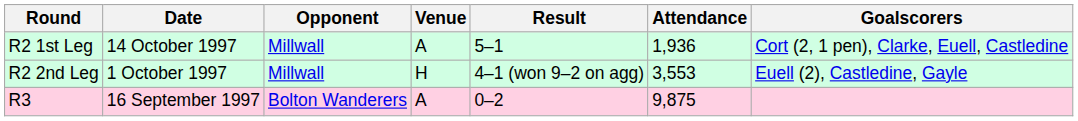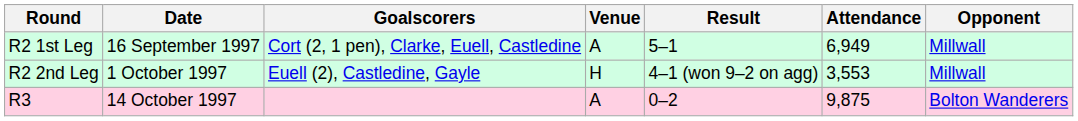columns swapped: Opponent <-> Goalscorers
R2 1st Leg | Date: 14 October 1997 -> 16 September 1997
R2 1st Leg | Attendance: 1,936 -> 6,949
R3 | Date: 16 September 1997 -> 14 October 1997
